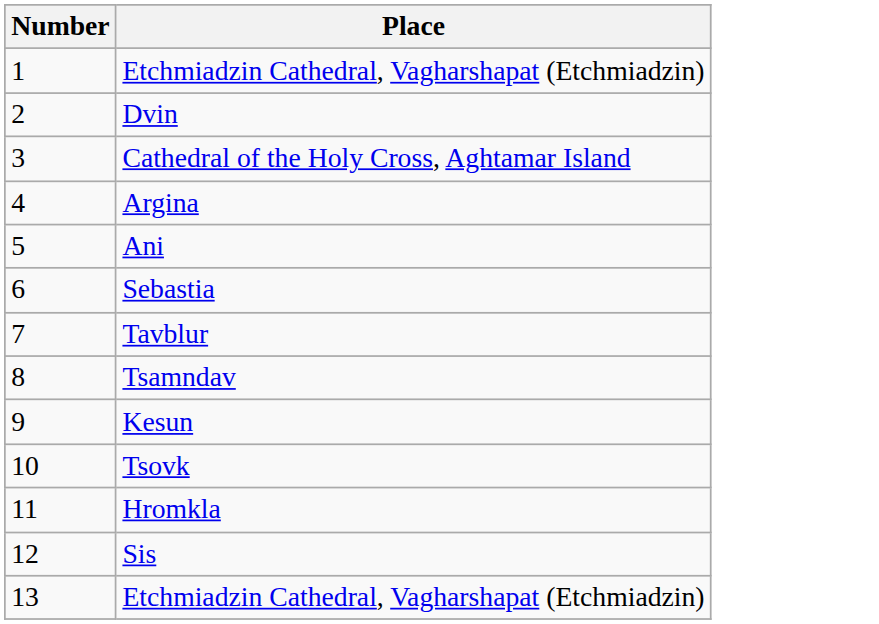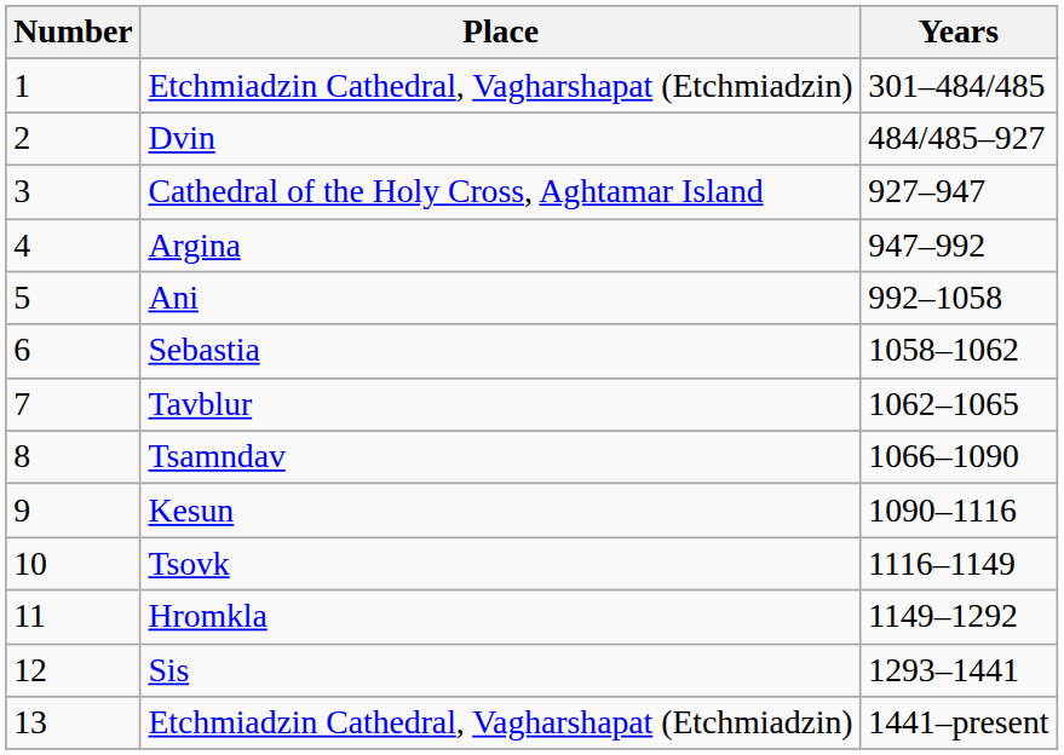+ column: Years | 301–484/485 | 484/485–927 | 927–947 | 947–992 | 992–1058 | 1058–1062 | 1062–1065 | 1066–1090 | 1090–1116 | 1116–1149 | 1149–1292 | 1293–1441 | 1441–present
